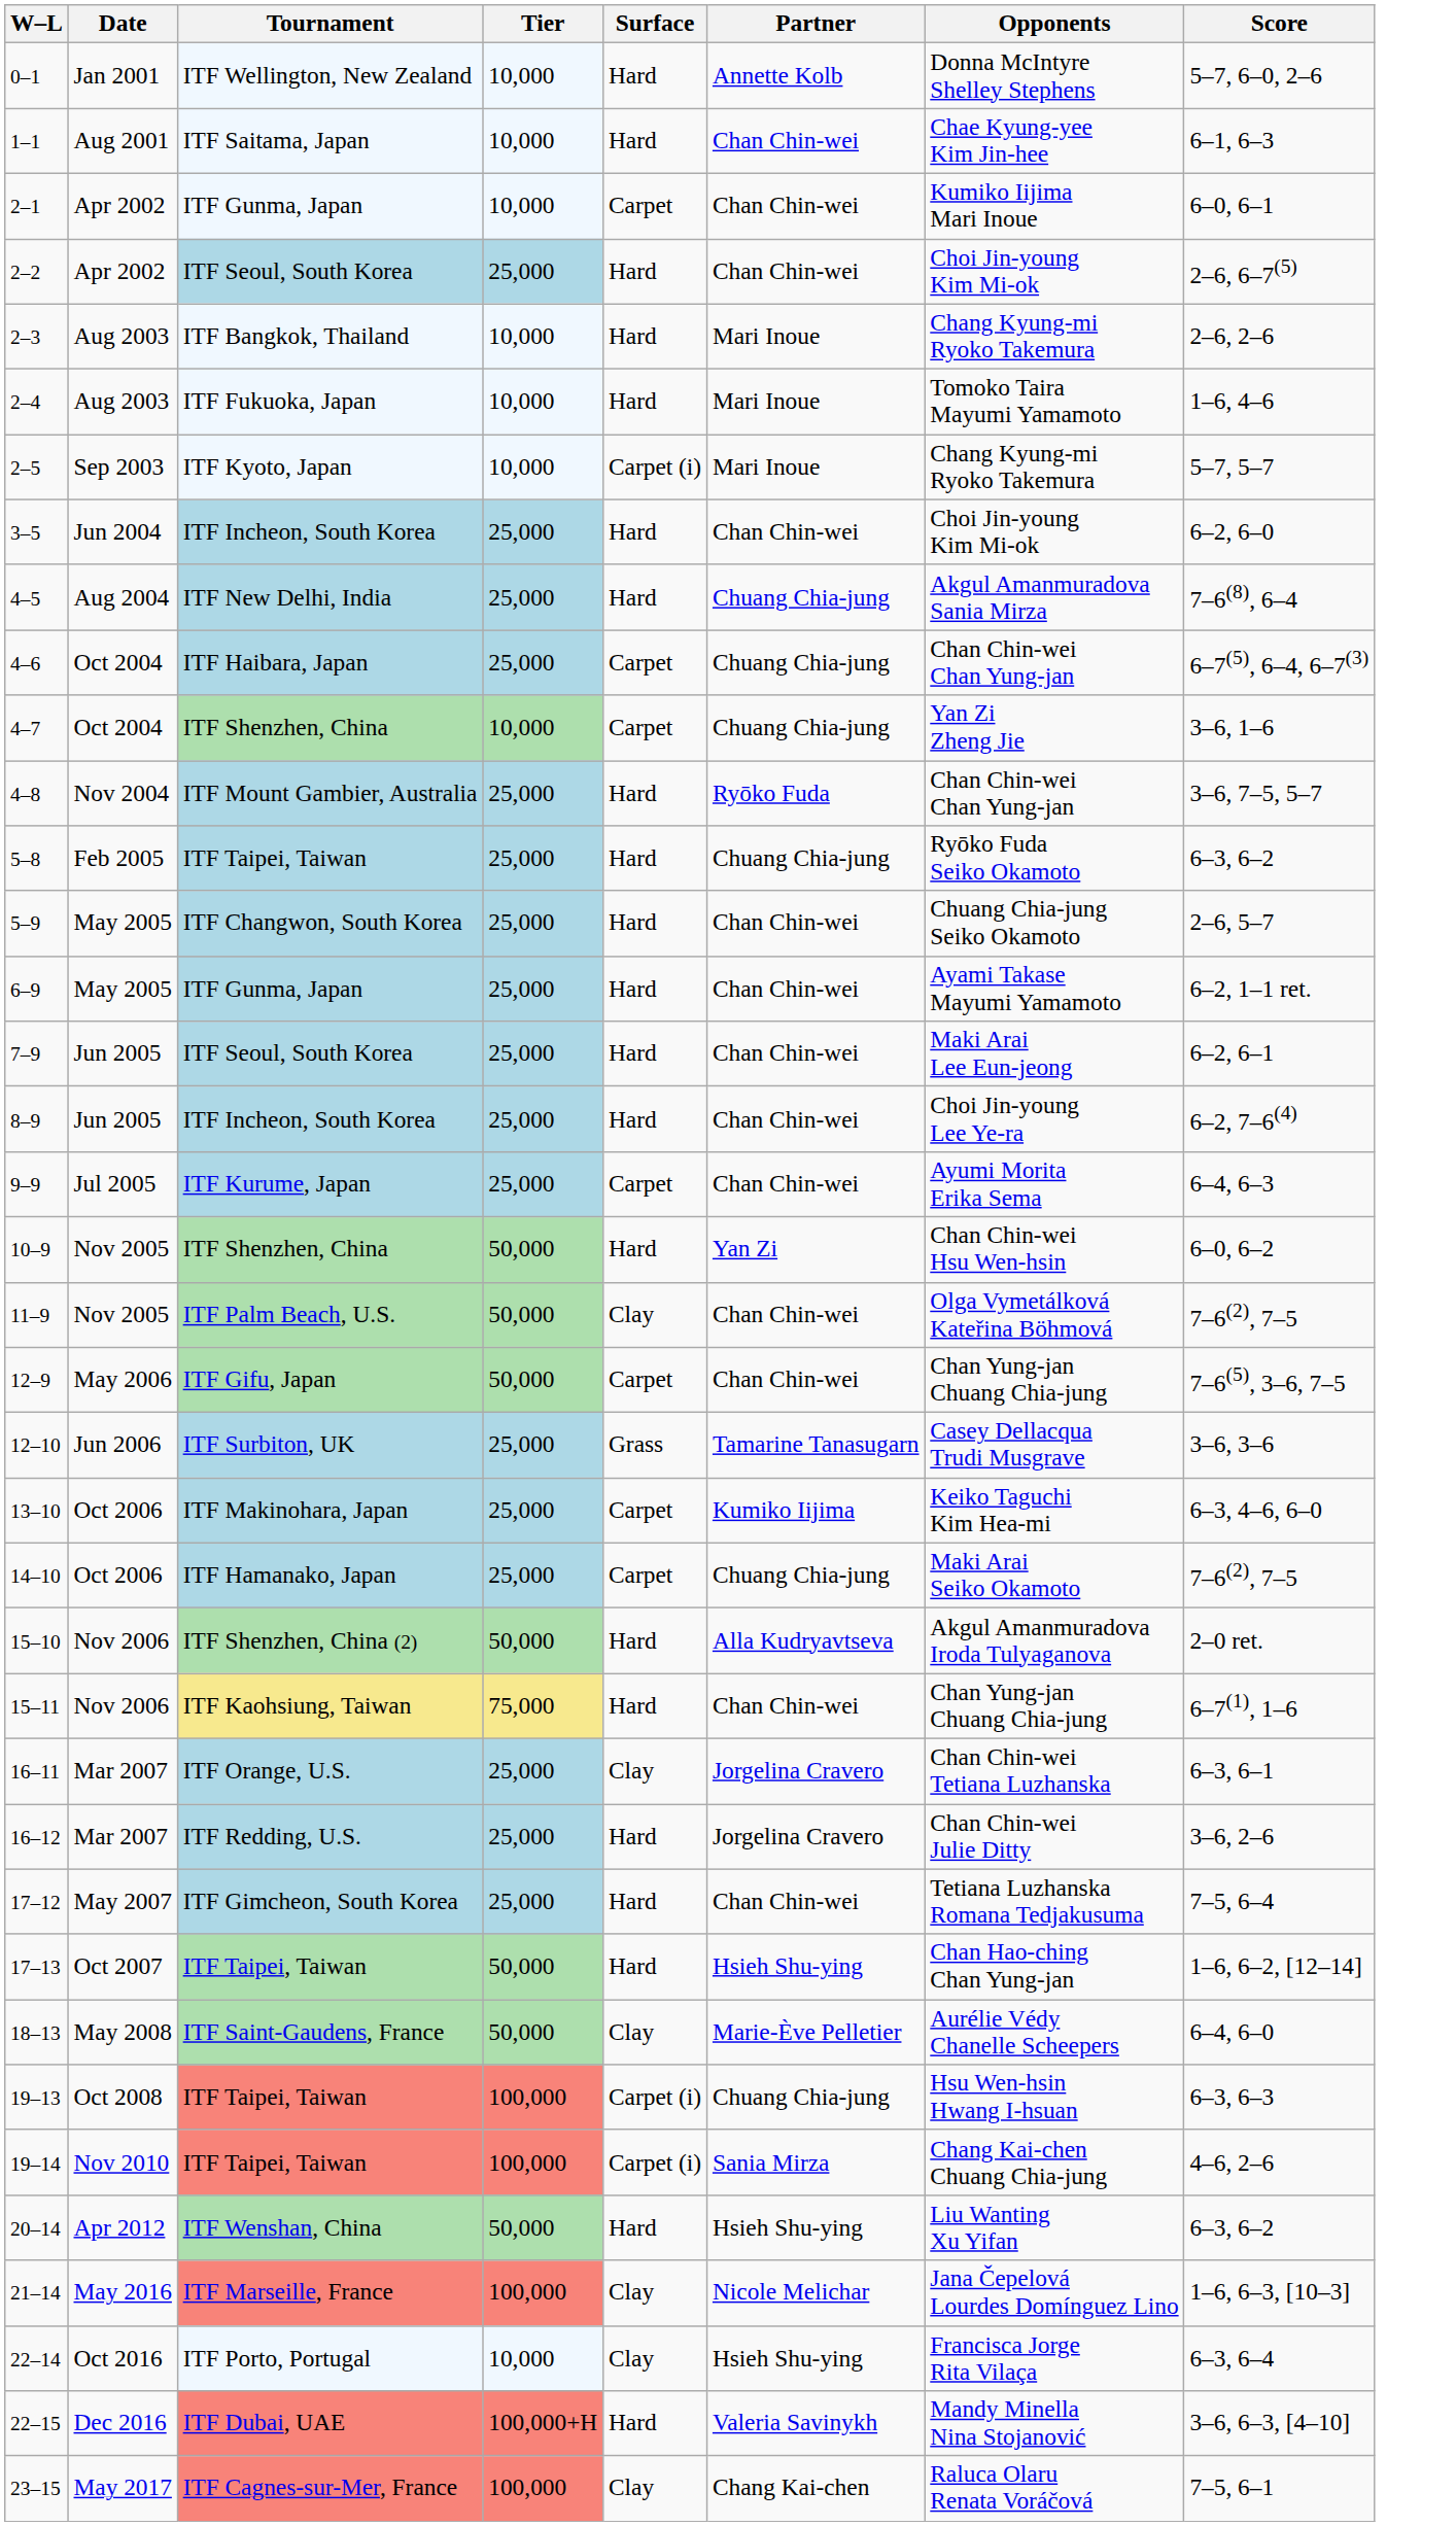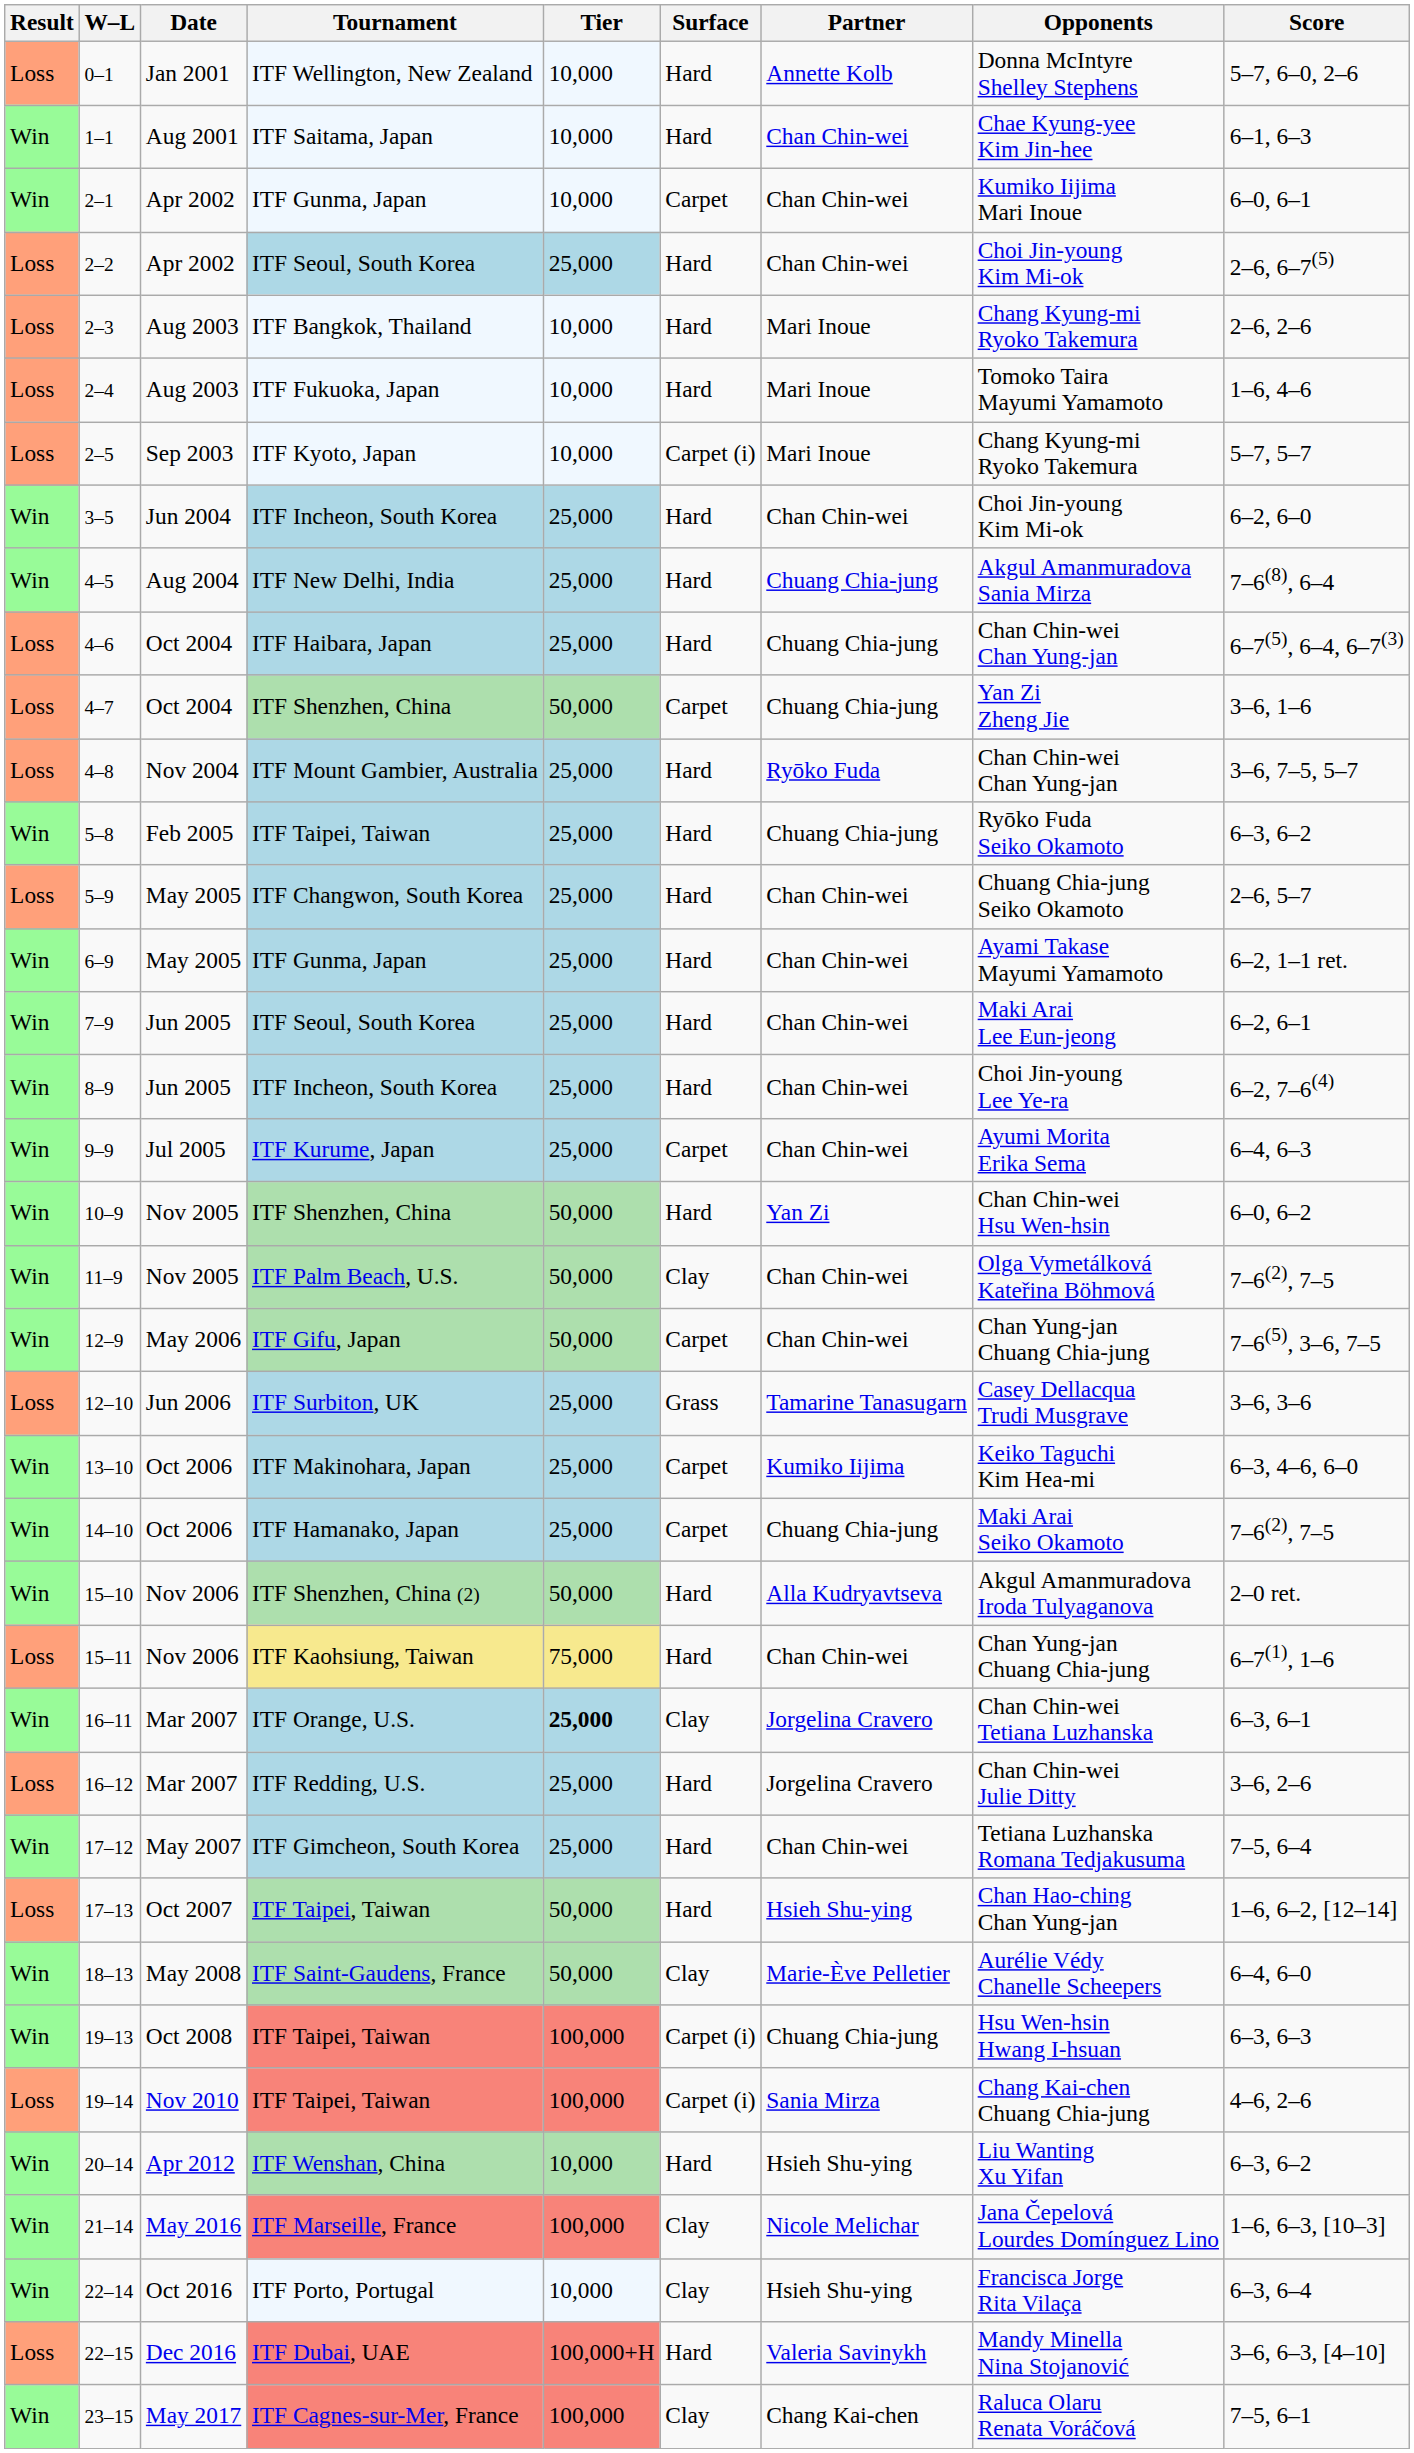+ column: Result | Loss | Win | Win | Loss | Loss | Loss | Loss | Win | Win | Loss | Loss | Loss | Win | Loss | Win | Win | Win | Win | Win | Win | Win | Loss | Win | Win | Win | Loss | Win | Loss | Win | Loss | Win | Win | Loss | Win | Win | Win | Loss | Win
4–6 | Surface: Carpet -> Hard
4–7 | Tier: 10,000 -> 50,000
16–11 | Tier: normal -> bold
20–14 | Tier: 50,000 -> 10,000
